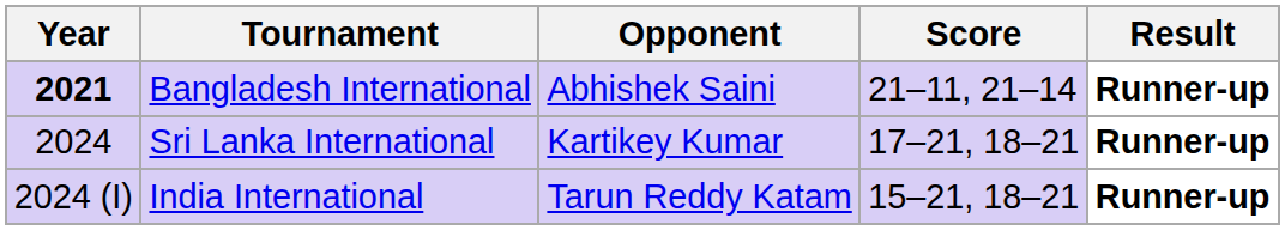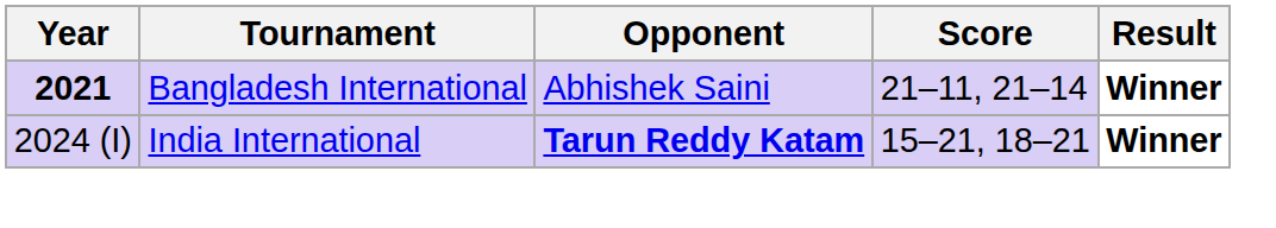Bangladesh International | Result: Runner-up -> Winner
- row: 2024 | Sri Lanka International | Kartikey Kumar | 17–21, 18–21 | Runner-up
India International | Opponent: normal -> bold
India International | Result: Runner-up -> Winner
